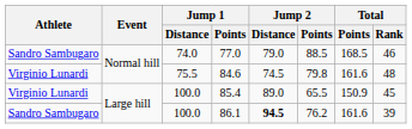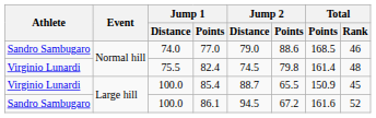74.0 | Jump 2 / Points: 88.5 -> 88.6
75.5 | Jump 1 / Points: 84.6 -> 82.4
75.5 | Total / Points: 161.6 -> 161.4
Virginio Lunardi / 100.0 | Jump 2 / Distance: 89.0 -> 88.7
Sandro Sambugaro / 100.0 | Jump 2 / Distance: bold -> normal
Sandro Sambugaro / 100.0 | Jump 2 / Points: 76.2 -> 67.2
Sandro Sambugaro / 100.0 | Total / Rank: 39 -> 52
